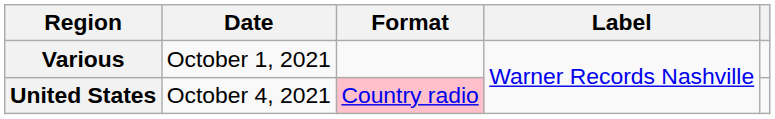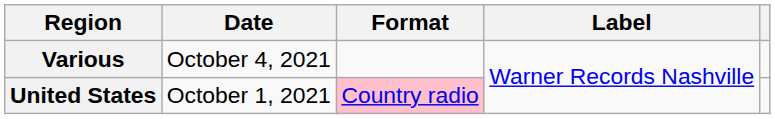Various | Date: October 1, 2021 -> October 4, 2021
United States | Date: October 4, 2021 -> October 1, 2021
